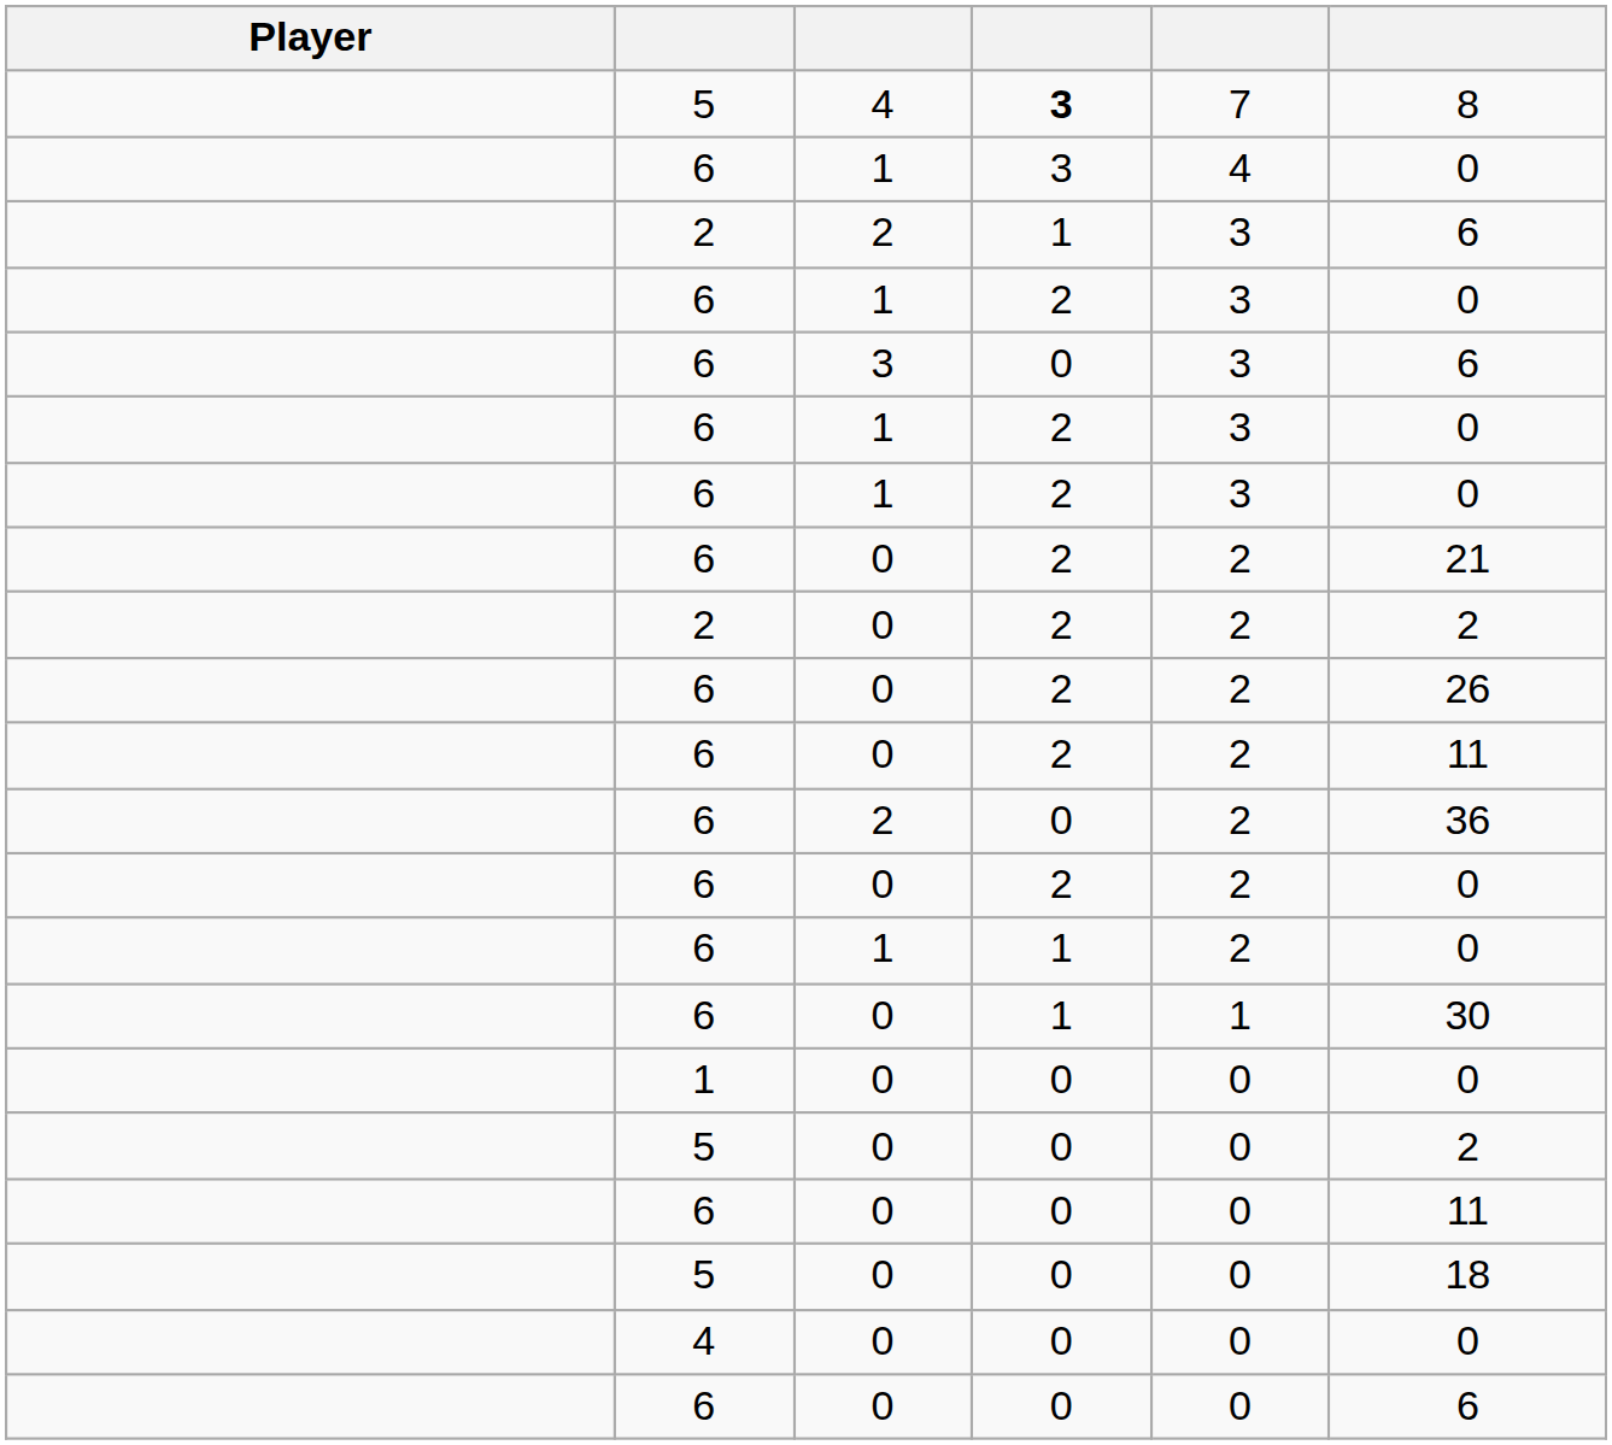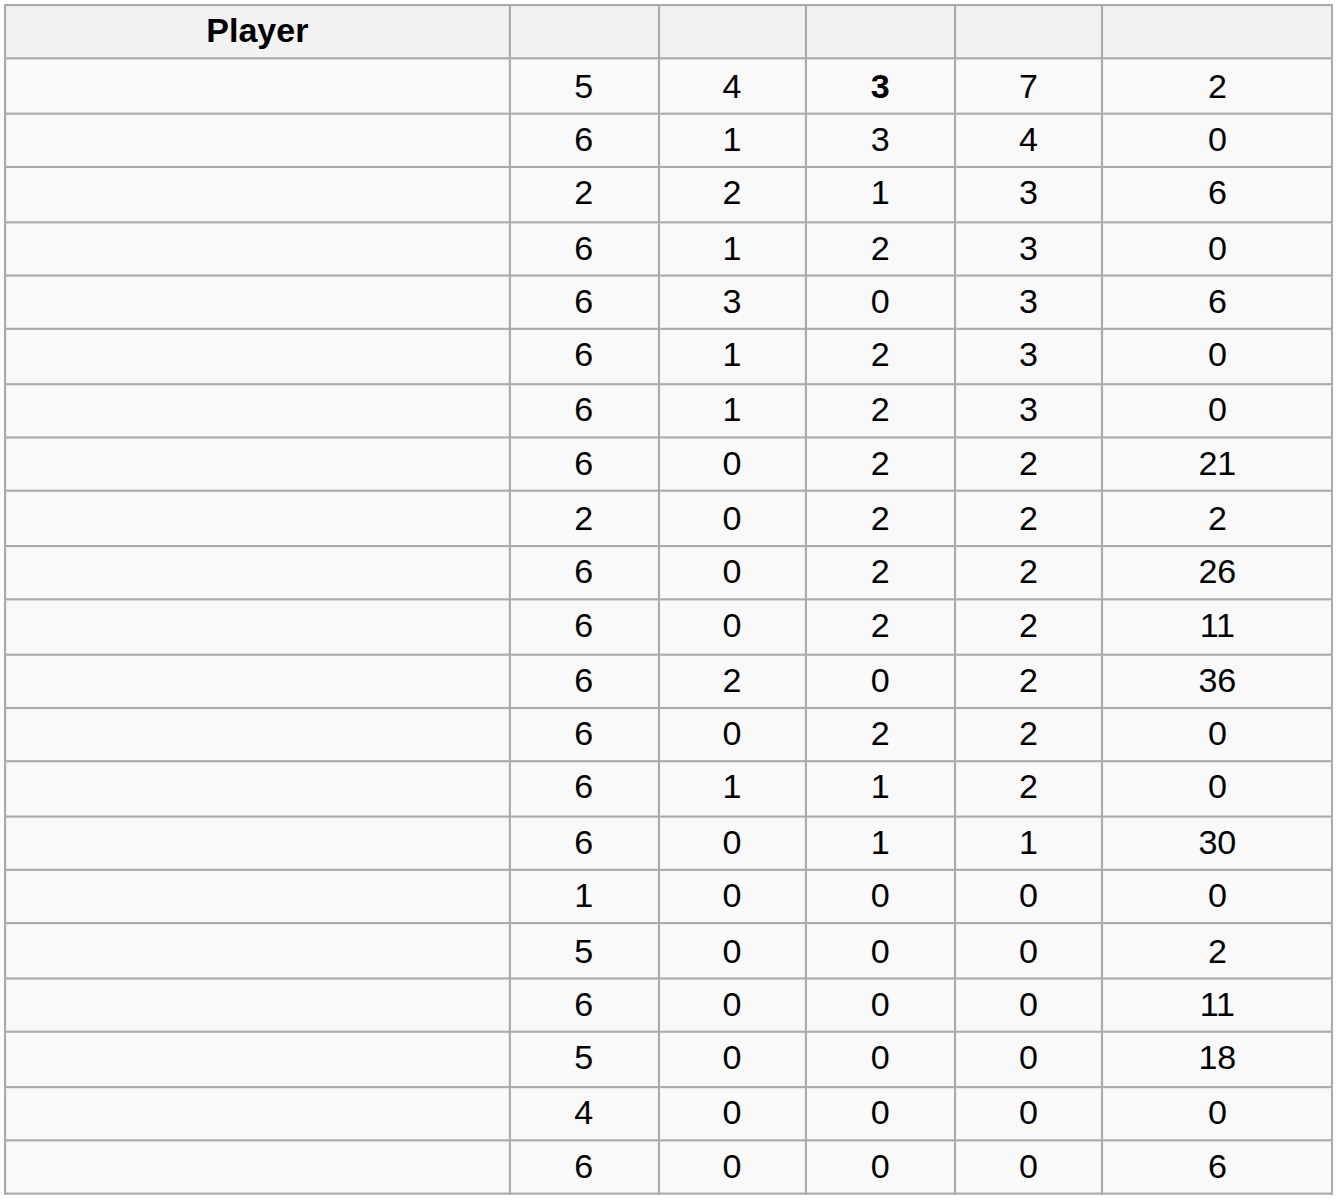5 / 4 | column 6: 8 -> 2
